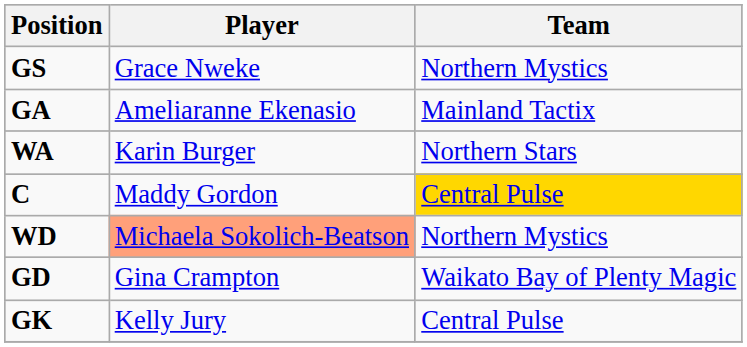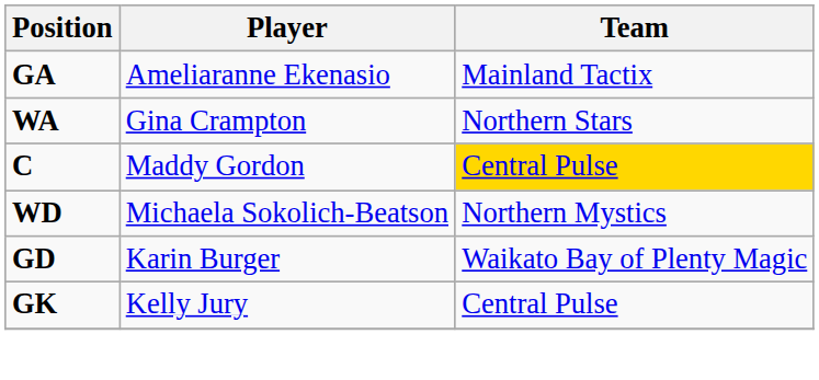- row: GS | Grace Nweke | Northern Mystics
WA | Player: Karin Burger -> Gina Crampton
WD | Player: lightsalmon background -> no background
GD | Player: Gina Crampton -> Karin Burger
